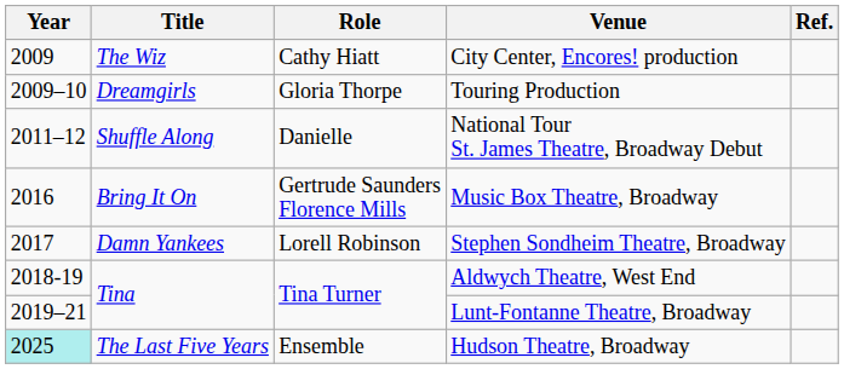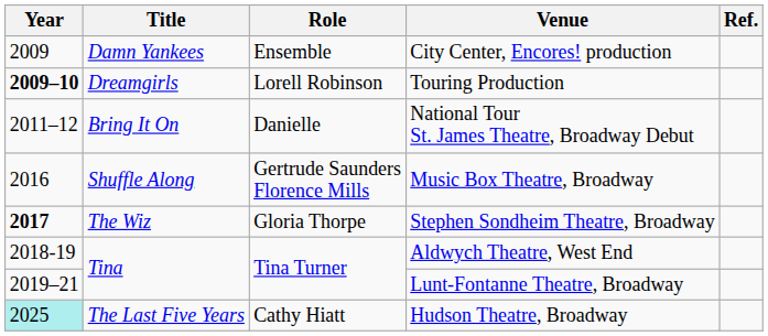City Center, Encores! production | Title: The Wiz -> Damn Yankees
City Center, Encores! production | Role: Cathy Hiatt -> Ensemble
Touring Production | Year: normal -> bold
Touring Production | Role: Gloria Thorpe -> Lorell Robinson
National Tour St. James Theatre, Broadway Debut | Title: Shuffle Along -> Bring It On
Music Box Theatre, Broadway | Title: Bring It On -> Shuffle Along
Stephen Sondheim Theatre, Broadway | Year: normal -> bold
Stephen Sondheim Theatre, Broadway | Title: Damn Yankees -> The Wiz
Stephen Sondheim Theatre, Broadway | Role: Lorell Robinson -> Gloria Thorpe
Hudson Theatre, Broadway | Role: Ensemble -> Cathy Hiatt
